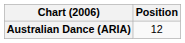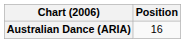Australian Dance (ARIA) | Position: 12 -> 16
